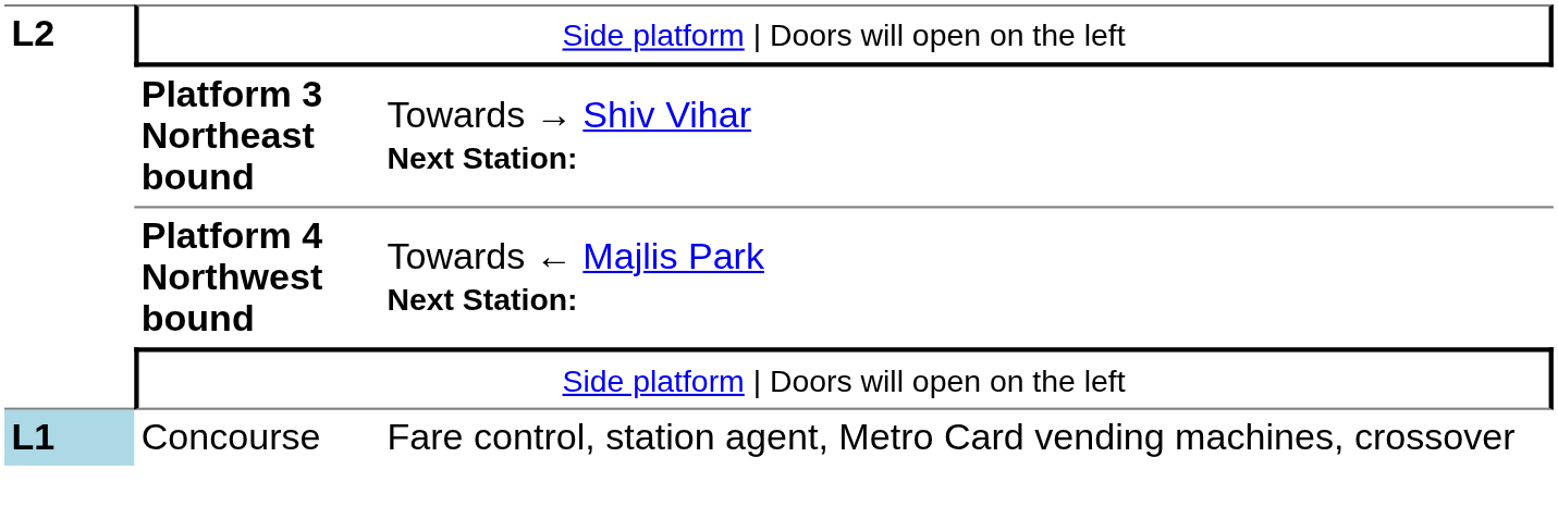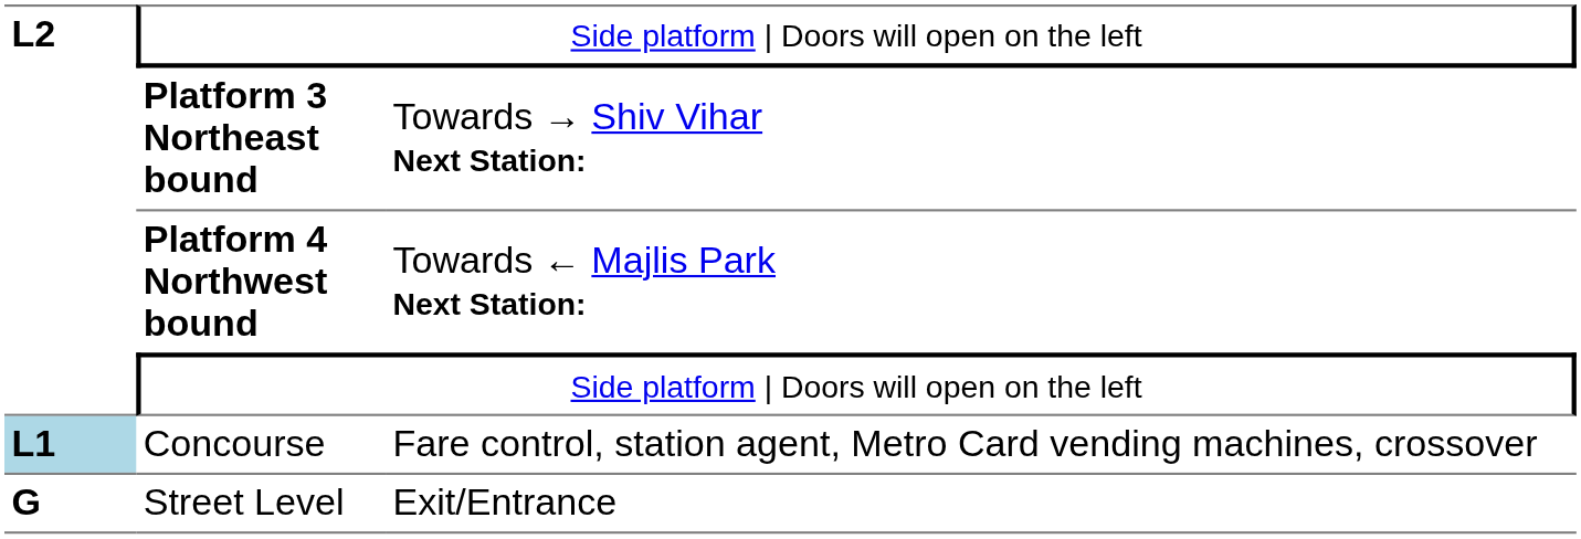+ row: G | Street Level | Exit/Entrance
